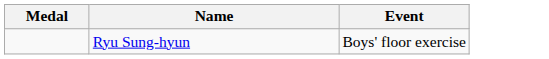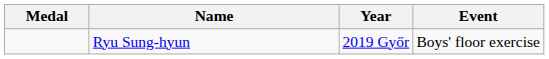+ column: Year | 2019 Győr
